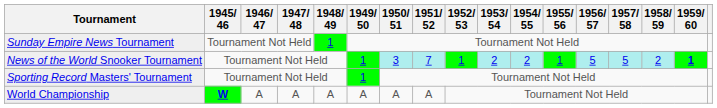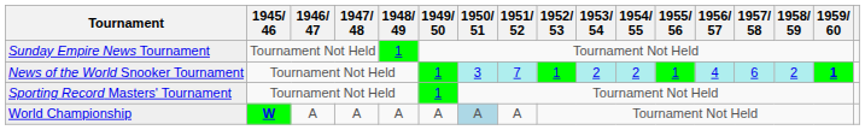News of the World Snooker Tournament | 1956/ 57: 5 -> 4
News of the World Snooker Tournament | 1957/ 58: 5 -> 6
World Championship | 1950/ 51: no background -> lightblue background
